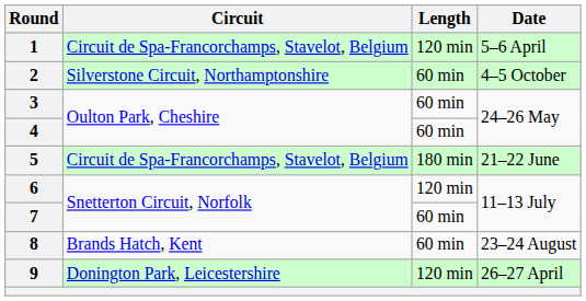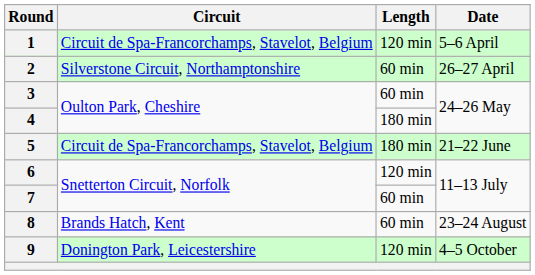2 | Date: 4–5 October -> 26–27 April
4 | Length: 60 min -> 180 min
9 | Date: 26–27 April -> 4–5 October
